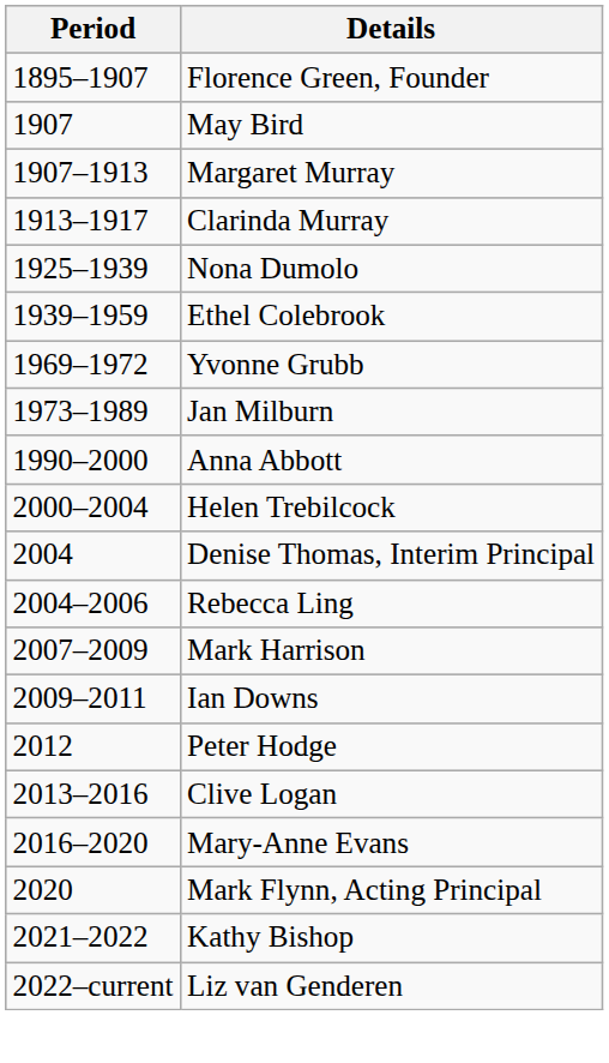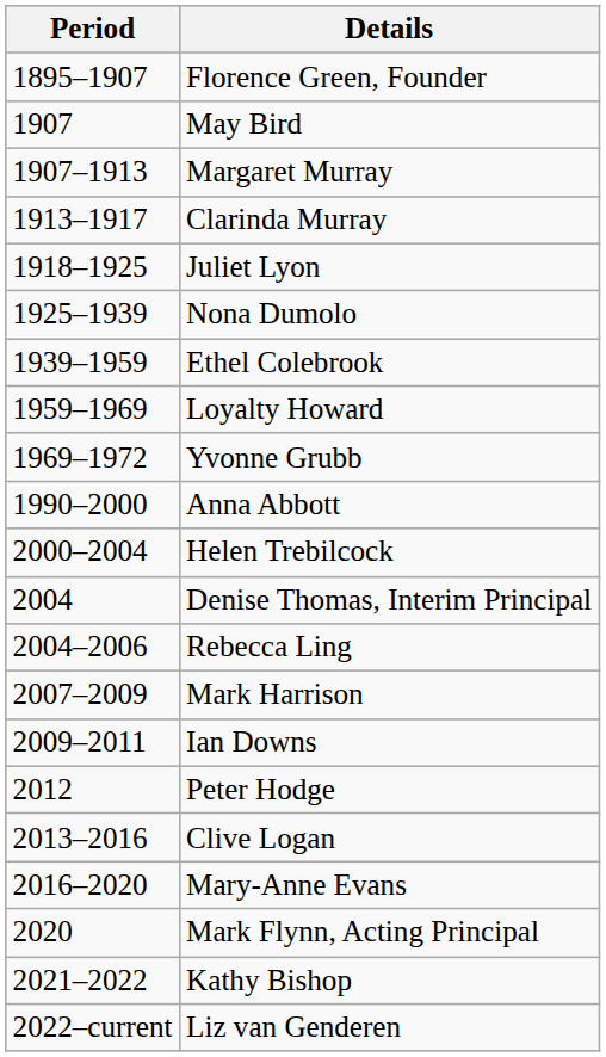+ row: 1918–1925 | Juliet Lyon
+ row: 1959–1969 | Loyalty Howard
- row: 1973–1989 | Jan Milburn
